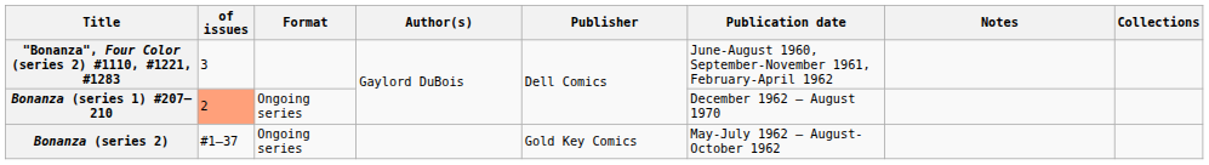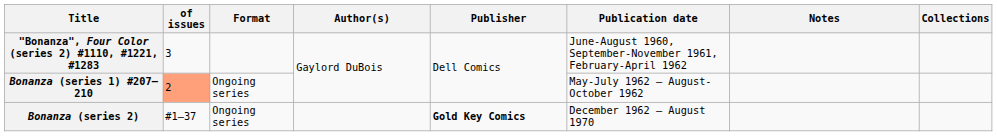Bonanza (series 1) #207—210 | Publication date: December 1962 – August 1970 -> May-July 1962 – August-October 1962
Bonanza (series 2) | Publisher: normal -> bold
Bonanza (series 2) | Publication date: May-July 1962 – August-October 1962 -> December 1962 – August 1970
